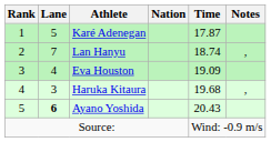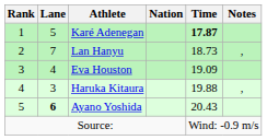Karé Adenegan | Time: normal -> bold
Lan Hanyu | Time: 18.74 -> 18.73
Haruka Kitaura | Time: 19.68 -> 19.88
